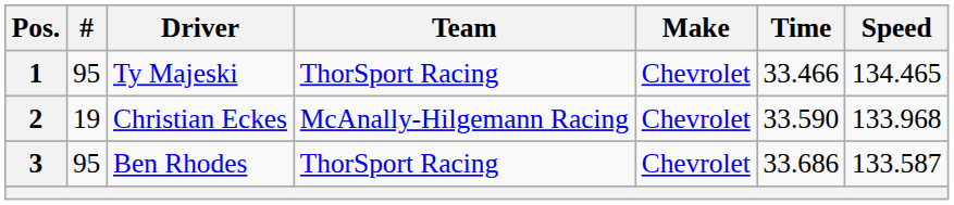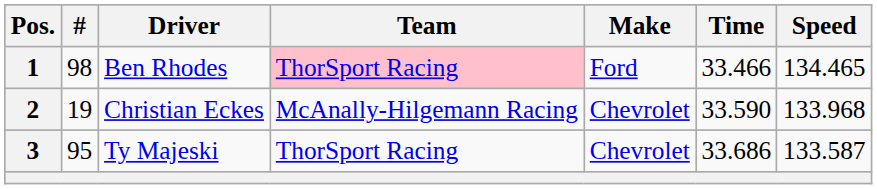1 | #: 95 -> 98
1 | Driver: Ty Majeski -> Ben Rhodes
1 | Team: no background -> pink background
1 | Make: Chevrolet -> Ford
3 | Driver: Ben Rhodes -> Ty Majeski
